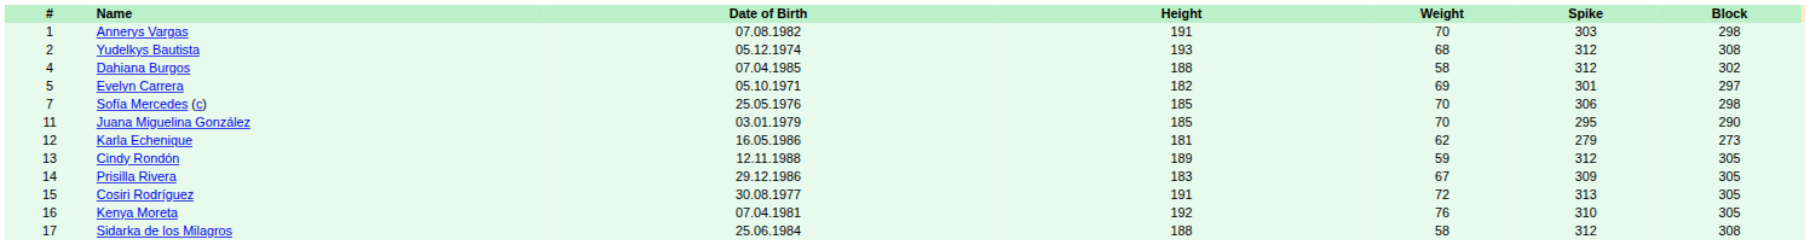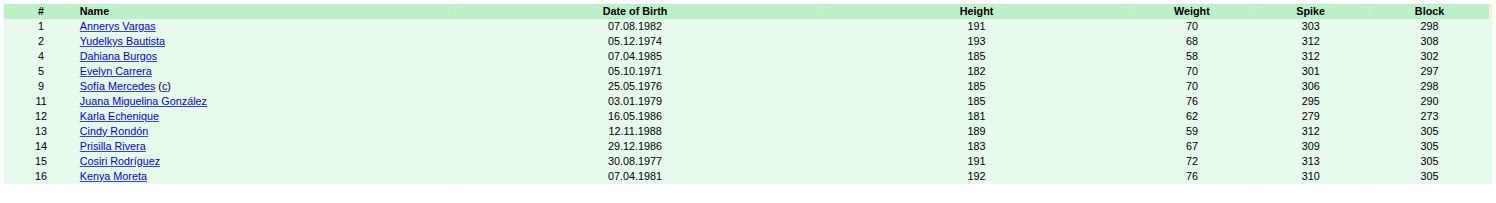Dahiana Burgos | Height: 188 -> 185
Evelyn Carrera | Weight: 69 -> 70
Sofía Mercedes (c) | #: 7 -> 9
Juana Miguelina González | Weight: 70 -> 76
- row: 17 | Sidarka de los Milagros | 25.06.1984 | 188 | 58 | 312 | 308
